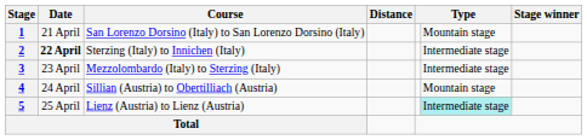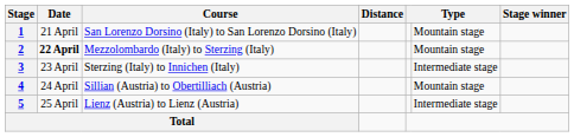2 | Course: Sterzing (Italy) to Innichen (Italy) -> Mezzolombardo (Italy) to Sterzing (Italy)
2 | column 6: Intermediate stage -> Mountain stage
3 | Course: Mezzolombardo (Italy) to Sterzing (Italy) -> Sterzing (Italy) to Innichen (Italy)
5 | column 6: paleturquoise background -> no background
